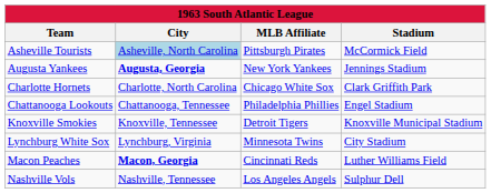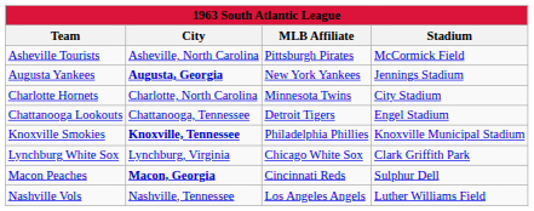Asheville Tourists | City: lightblue background -> no background
Charlotte Hornets | MLB Affiliate: Chicago White Sox -> Minnesota Twins
Charlotte Hornets | Stadium: Clark Griffith Park -> City Stadium
Chattanooga Lookouts | MLB Affiliate: Philadelphia Phillies -> Detroit Tigers
Knoxville Smokies | City: normal -> bold
Knoxville Smokies | MLB Affiliate: Detroit Tigers -> Philadelphia Phillies
Lynchburg White Sox | MLB Affiliate: Minnesota Twins -> Chicago White Sox
Lynchburg White Sox | Stadium: City Stadium -> Clark Griffith Park
Macon Peaches | Stadium: Luther Williams Field -> Sulphur Dell
Nashville Vols | Stadium: Sulphur Dell -> Luther Williams Field
